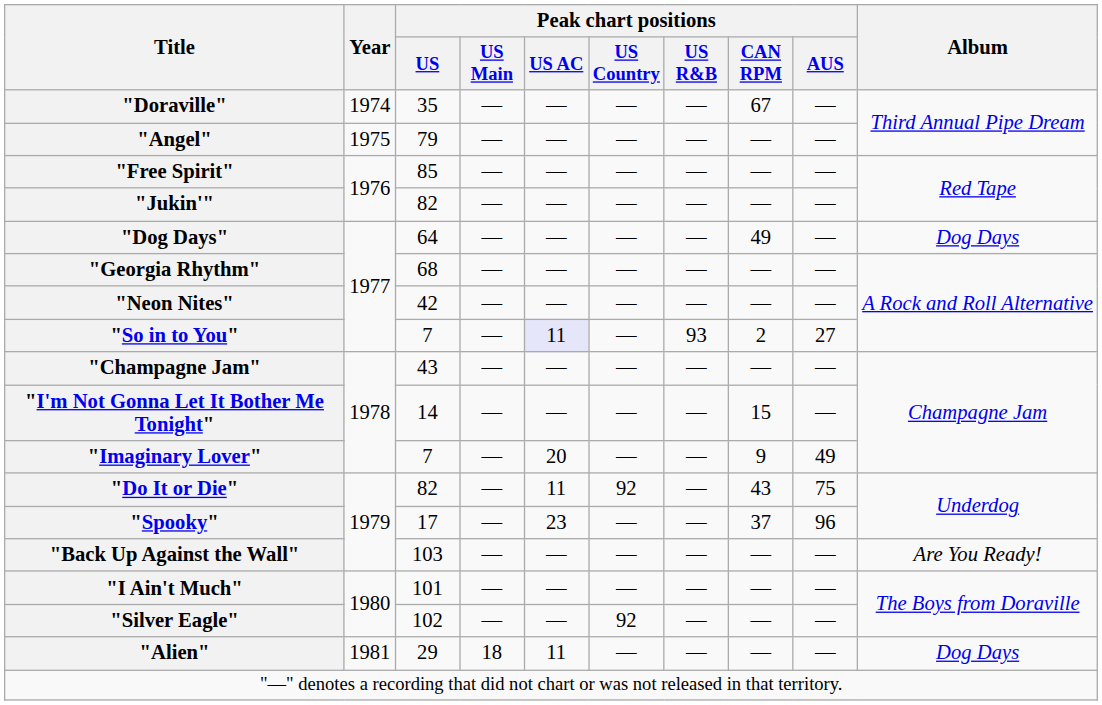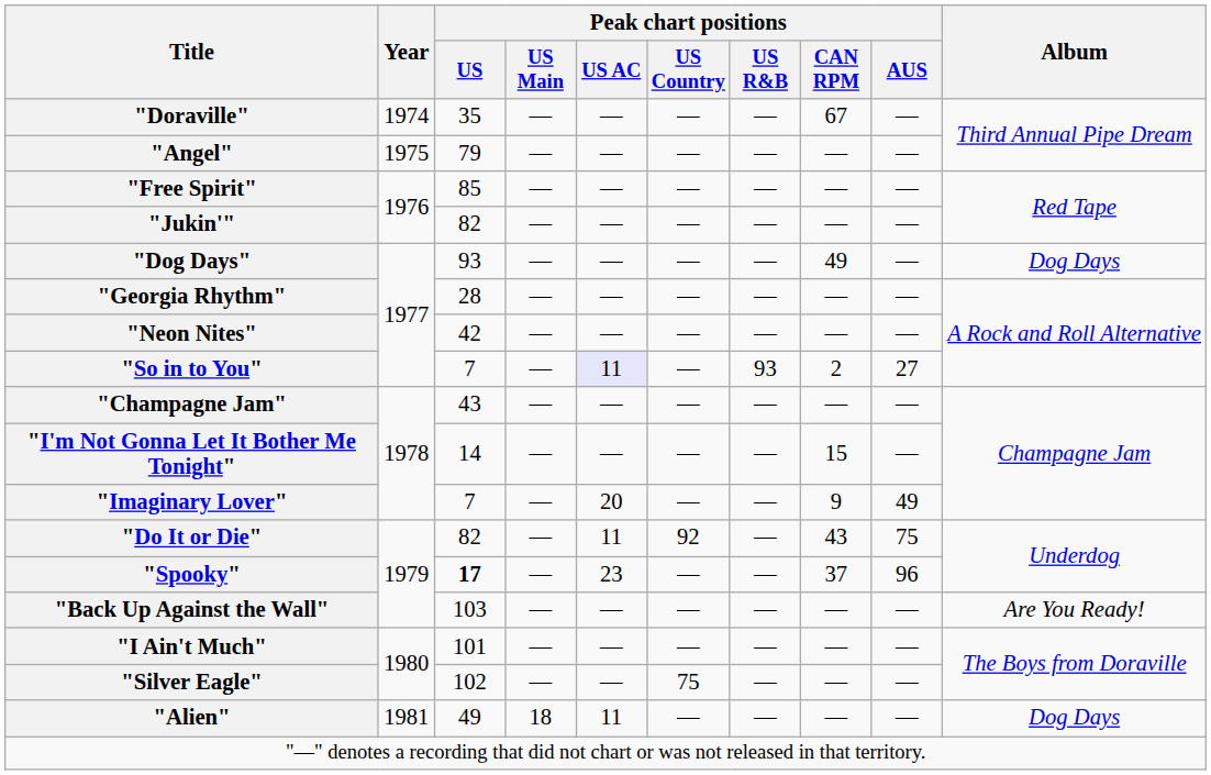"Dog Days" | Peak chart positions / US: 64 -> 93
"Georgia Rhythm" | Peak chart positions / US: 68 -> 28
"Spooky" | Peak chart positions / US: normal -> bold
"Silver Eagle" | Peak chart positions / US Country: 92 -> 75
"Alien" | Peak chart positions / US: 29 -> 49
